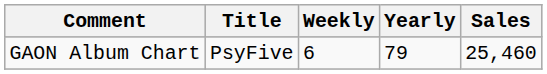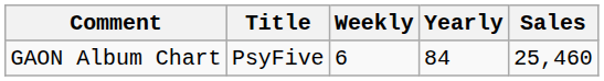GAON Album Chart | Yearly: 79 -> 84
